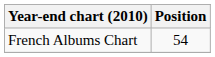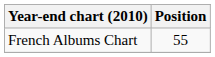French Albums Chart | Position: 54 -> 55
